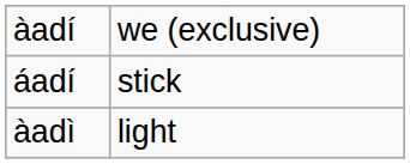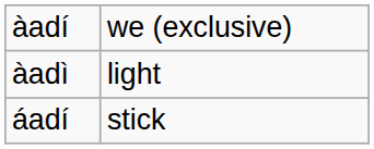rows swapped: áadí <-> àadì
